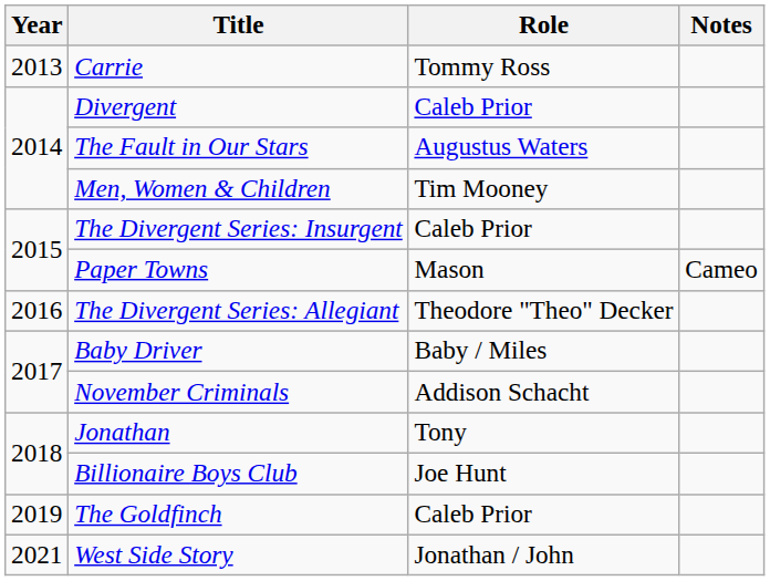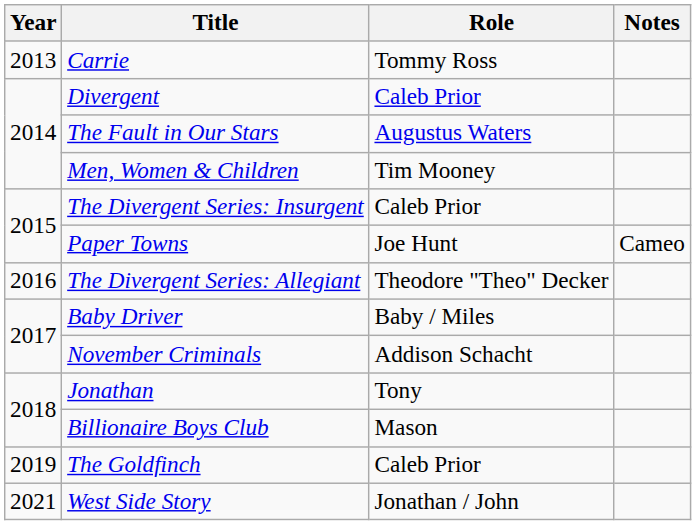Paper Towns | Role: Mason -> Joe Hunt
Billionaire Boys Club | Role: Joe Hunt -> Mason
